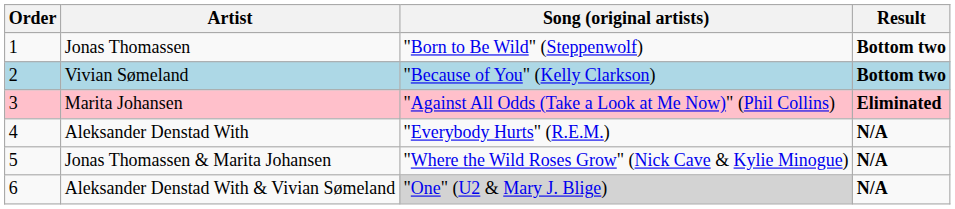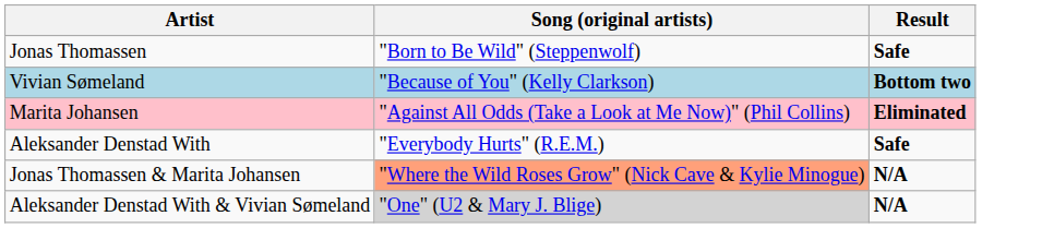- column: Order | 1 | 2 | 3 | 4 | 5 | 6
Jonas Thomassen | Result: Bottom two -> Safe
Aleksander Denstad With | Result: N/A -> Safe
Jonas Thomassen & Marita Johansen | Song (original artists): no background -> lightsalmon background
